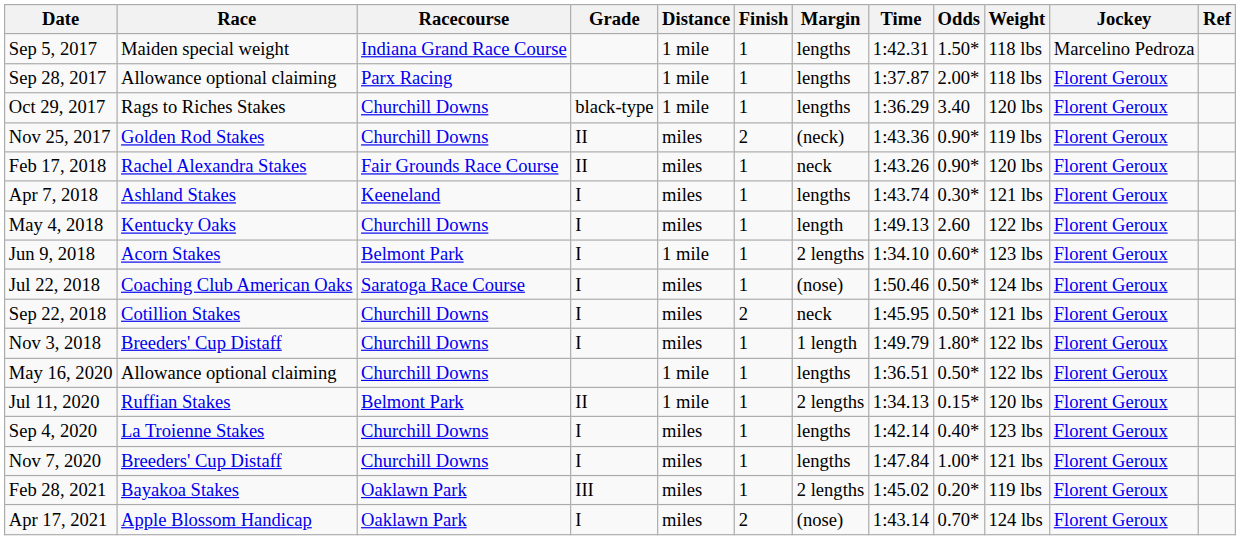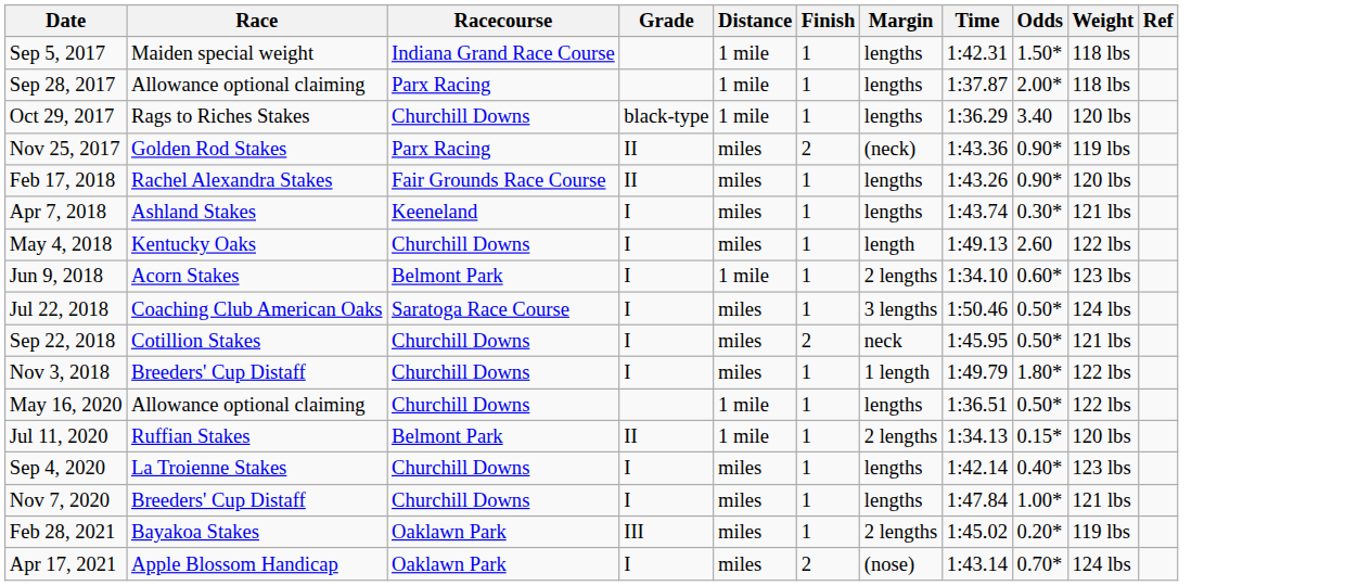- column: Jockey | Marcelino Pedroza | Florent Geroux | Florent Geroux | Florent Geroux | Florent Geroux | Florent Geroux | Florent Geroux | Florent Geroux | Florent Geroux | Florent Geroux | Florent Geroux | Florent Geroux | Florent Geroux | Florent Geroux | Florent Geroux | Florent Geroux | Florent Geroux
Nov 25, 2017 | Racecourse: Churchill Downs -> Parx Racing
Feb 17, 2018 | Margin: neck -> lengths
Jul 22, 2018 | Margin: (nose) -> 3 lengths
